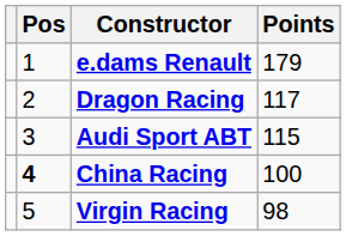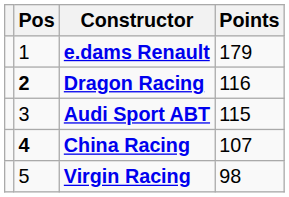Dragon Racing | Pos: normal -> bold
Dragon Racing | Points: 117 -> 116
China Racing | Points: 100 -> 107
